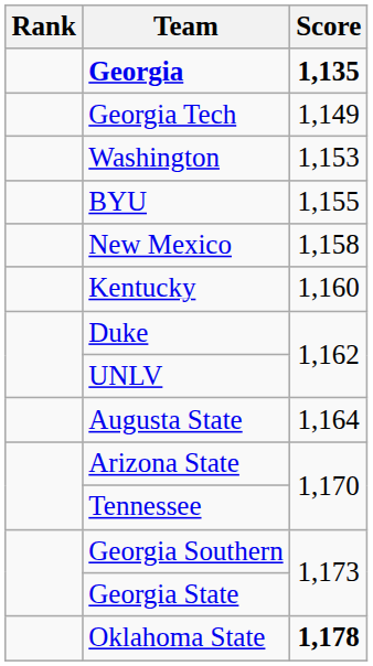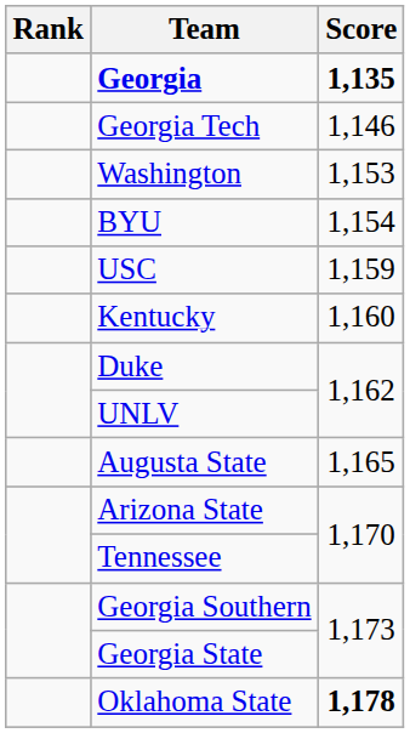Georgia Tech | Score: 1,149 -> 1,146
BYU | Score: 1,155 -> 1,154
- row: New Mexico | 1,158
+ row: USC | 1,159
Augusta State | Score: 1,164 -> 1,165
